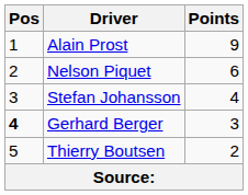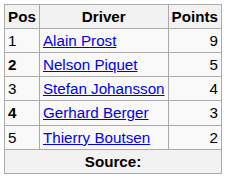Nelson Piquet | Pos: normal -> bold
Nelson Piquet | Points: 6 -> 5
